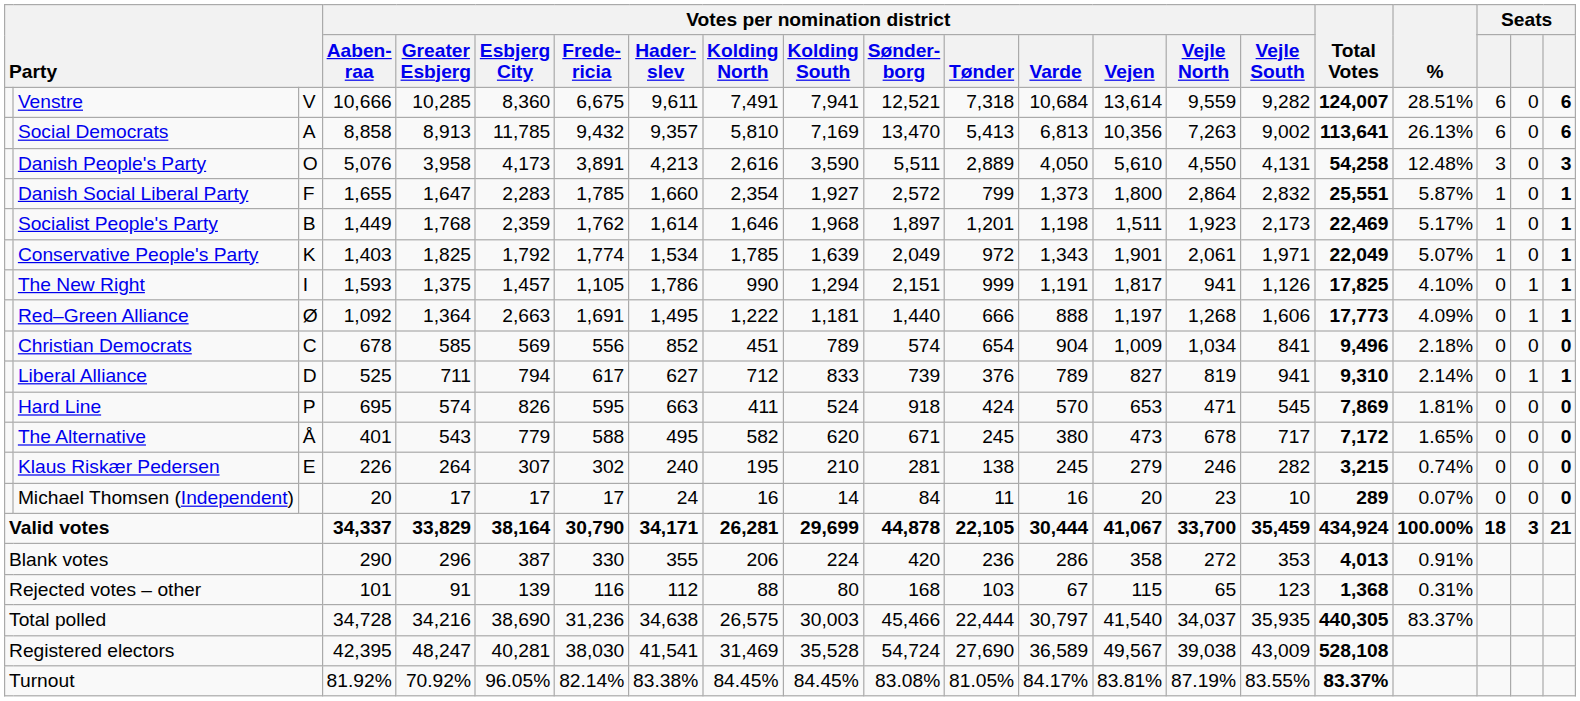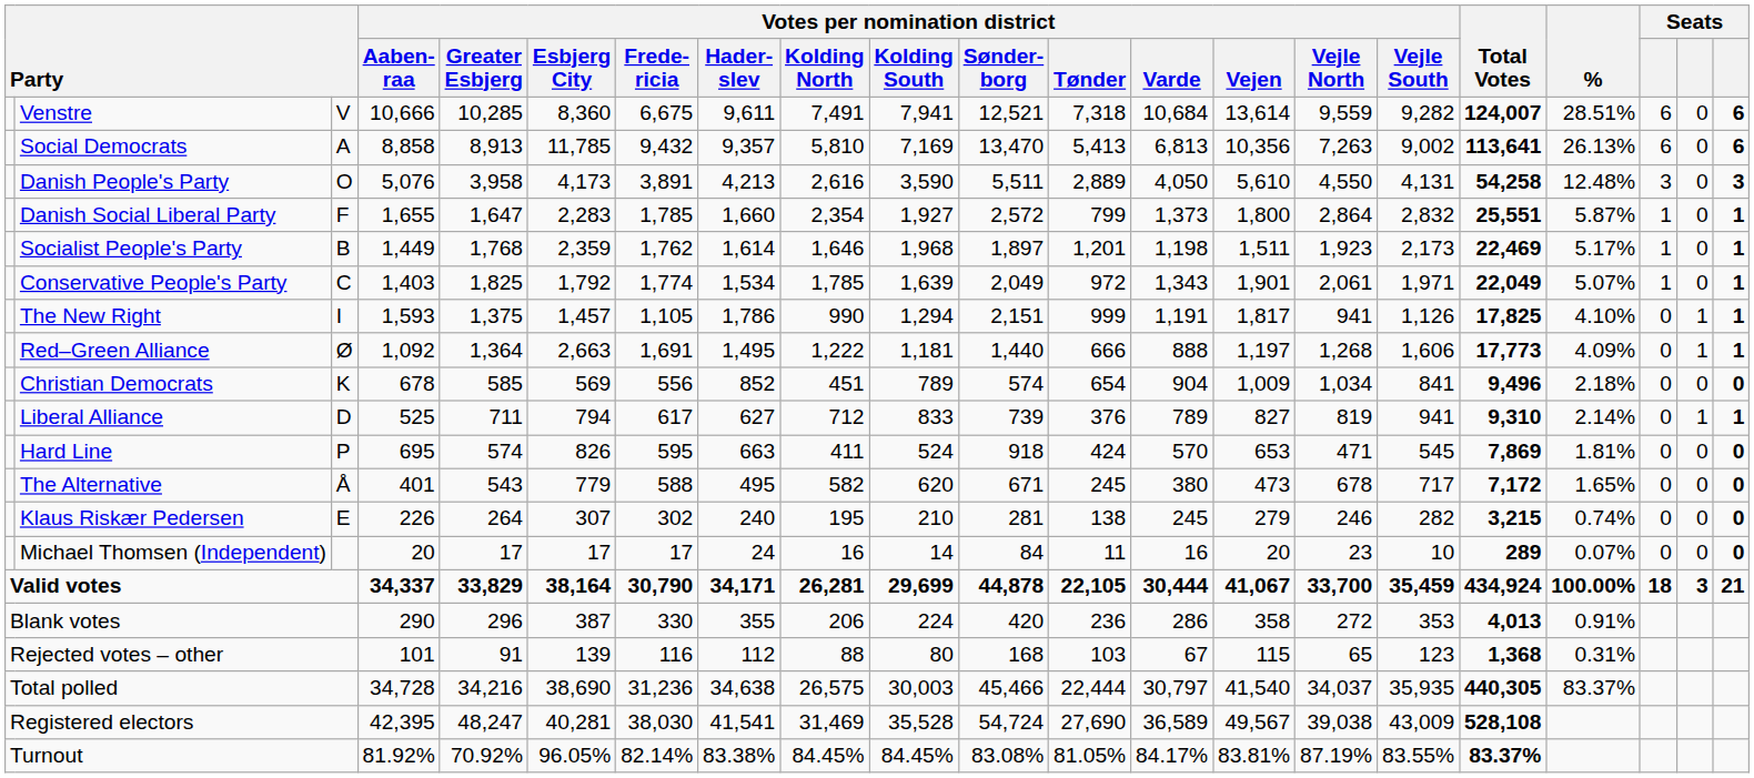Conservative People's Party | column 3: K -> C
Christian Democrats | column 3: C -> K
